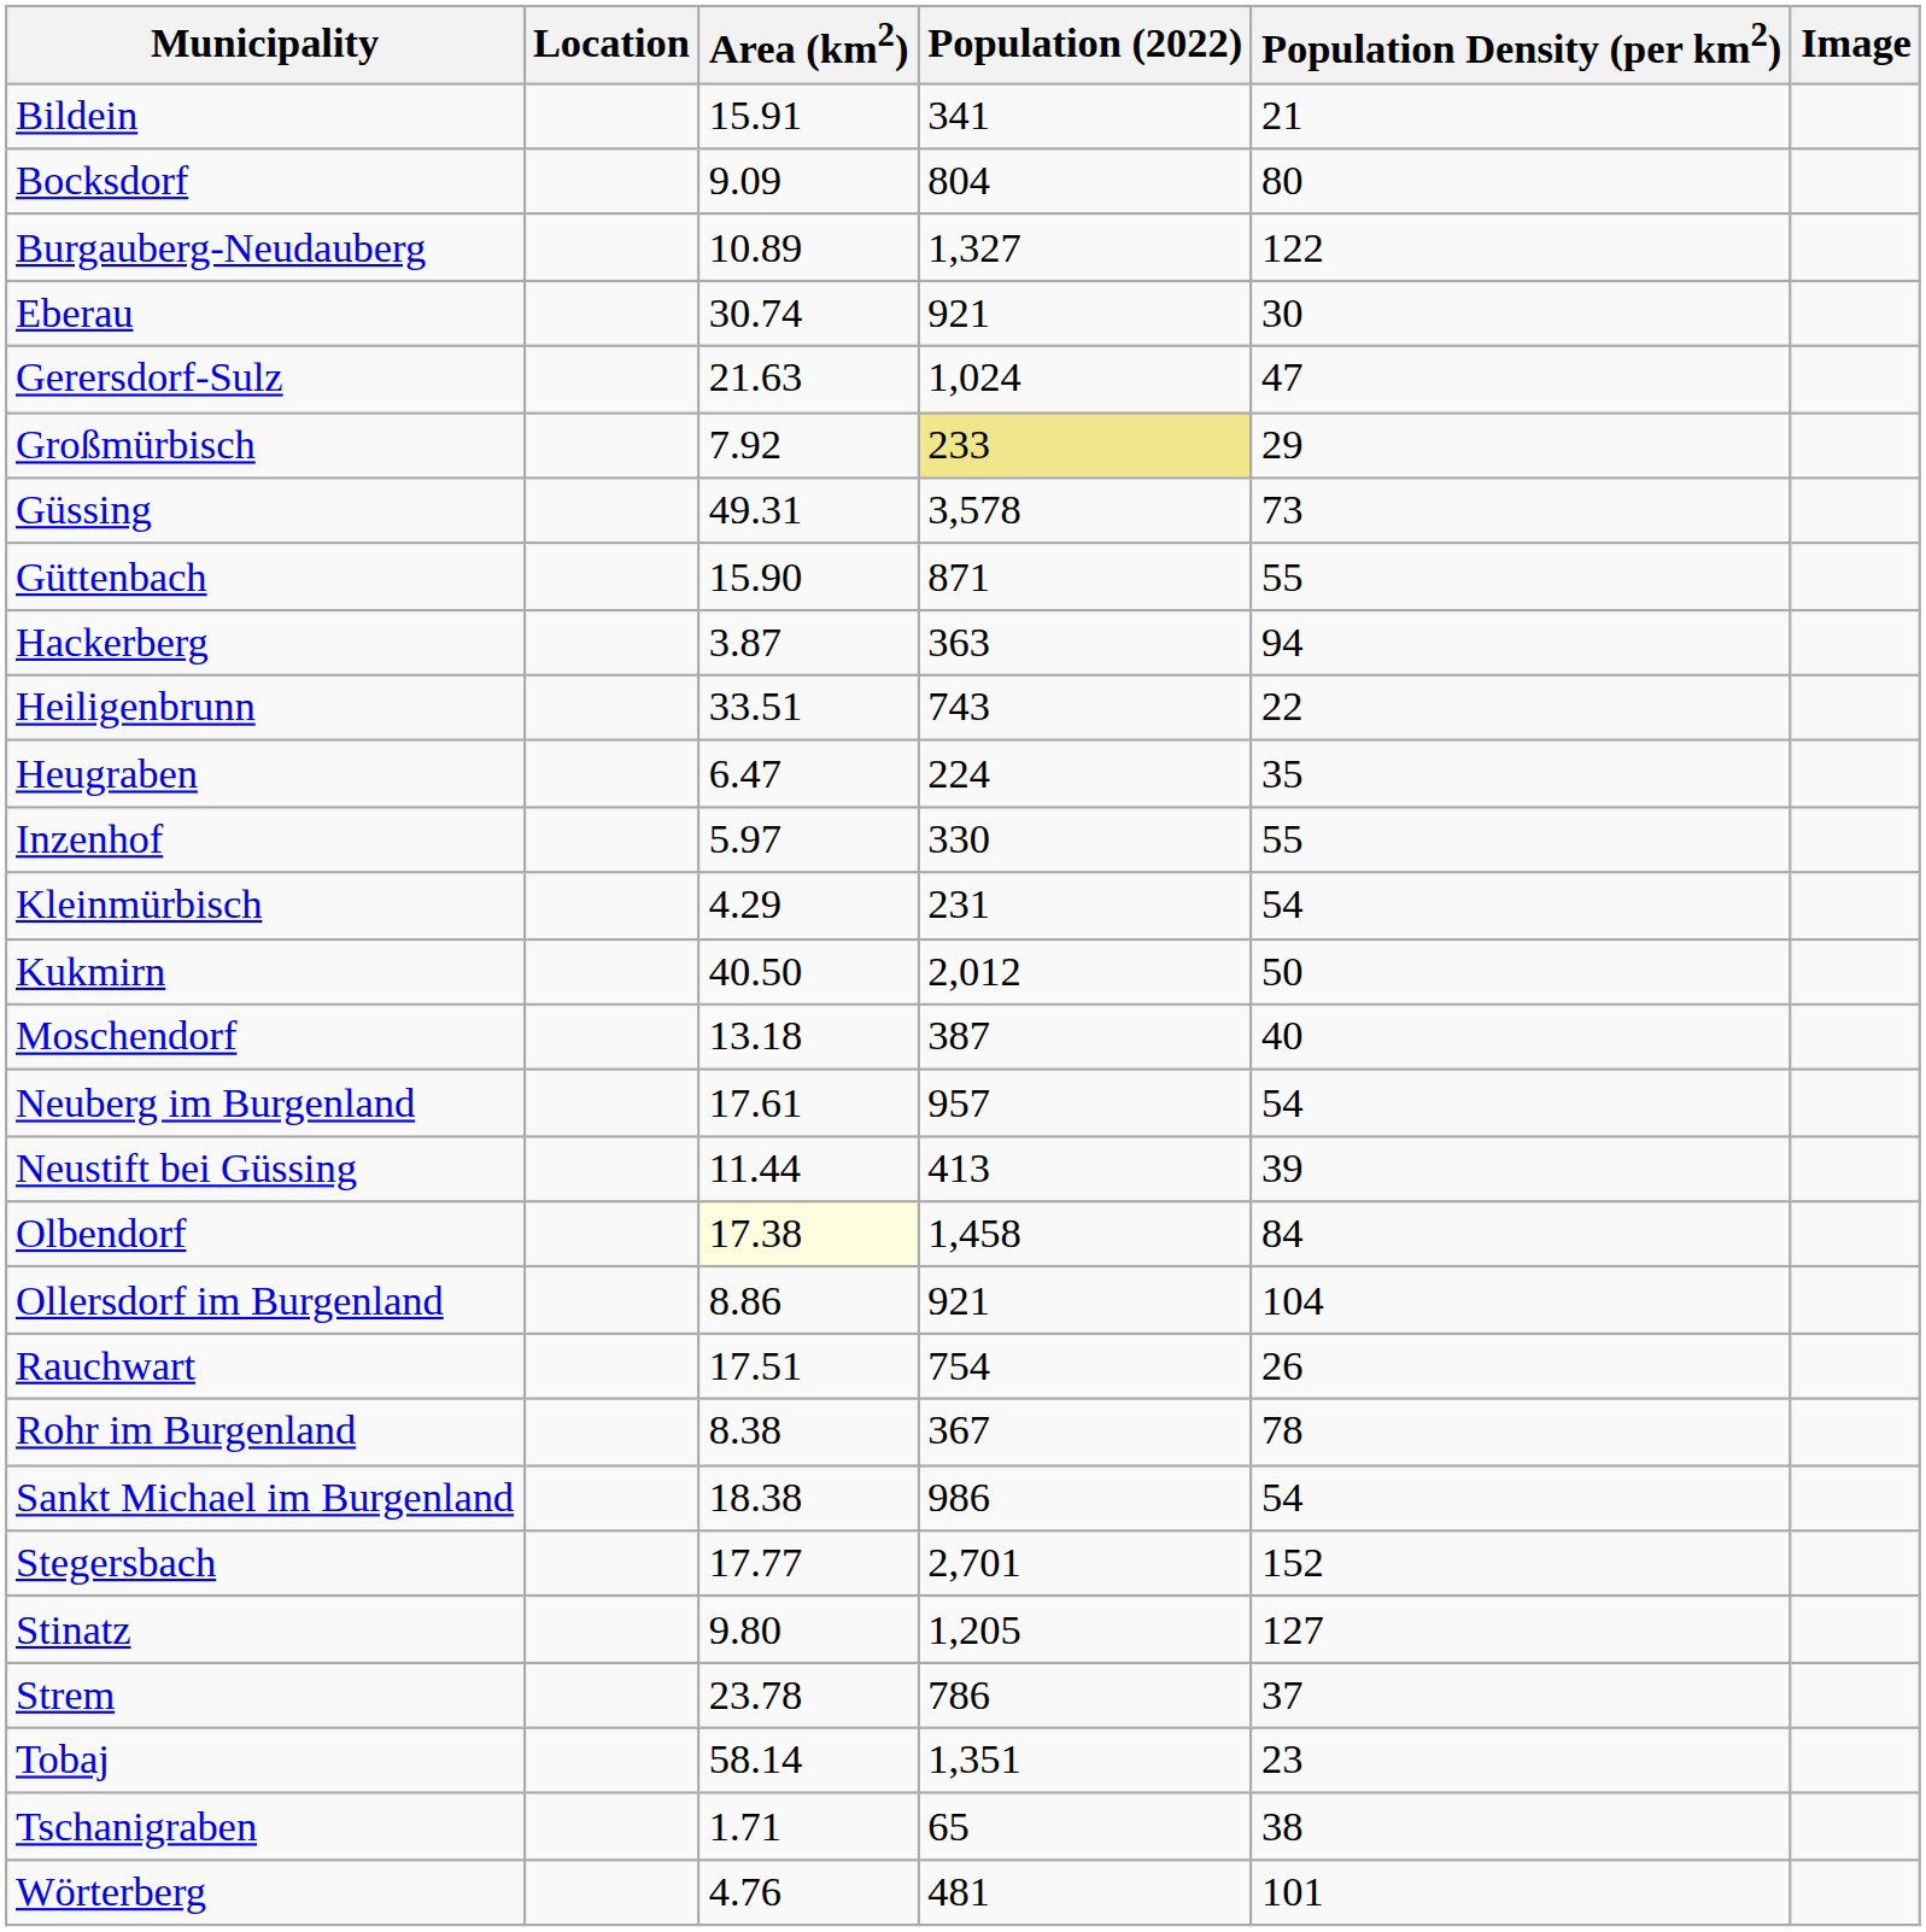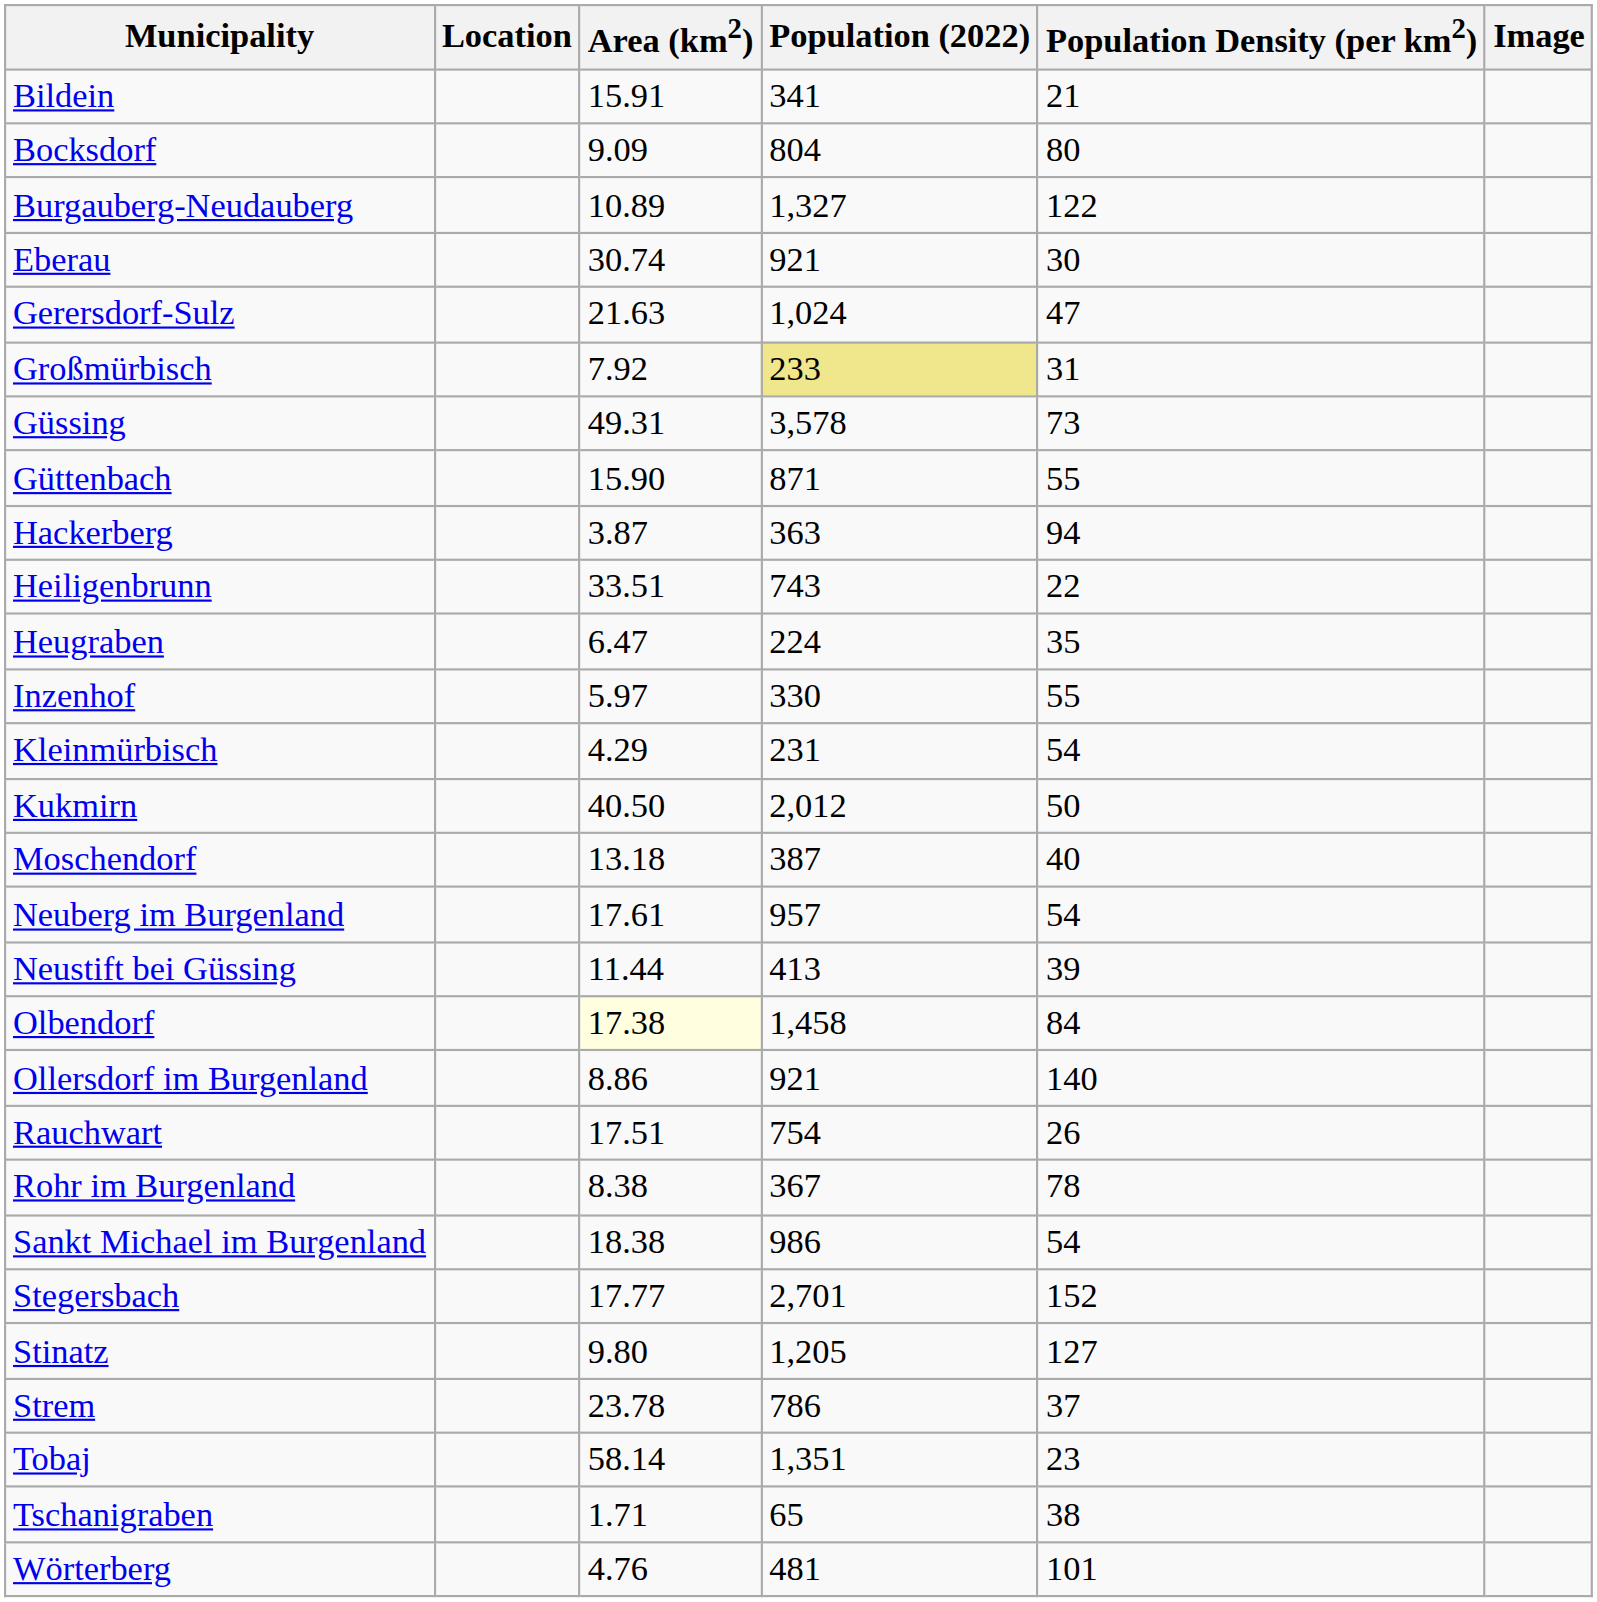Großmürbisch | Population Density (per km2): 29 -> 31
Ollersdorf im Burgenland | Population Density (per km2): 104 -> 140
